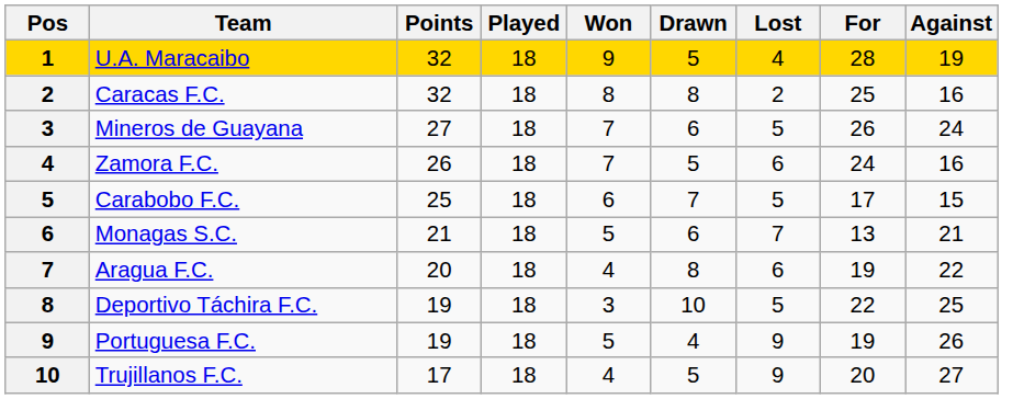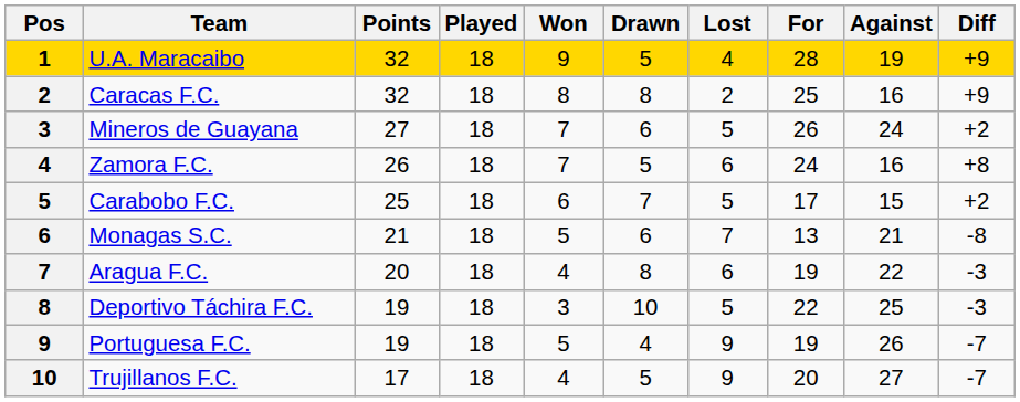+ column: Diff | +9 | +9 | +2 | +8 | +2 | -8 | -3 | -3 | -7 | -7
